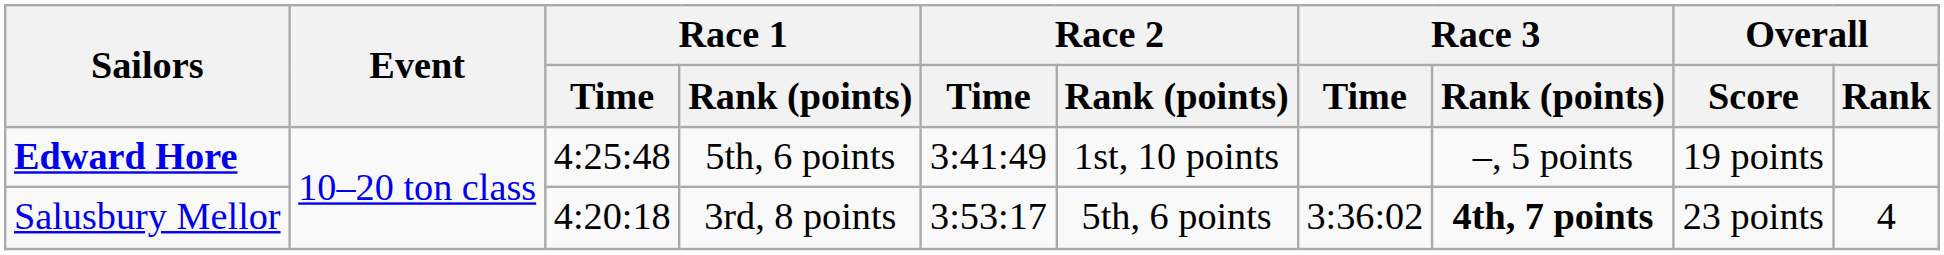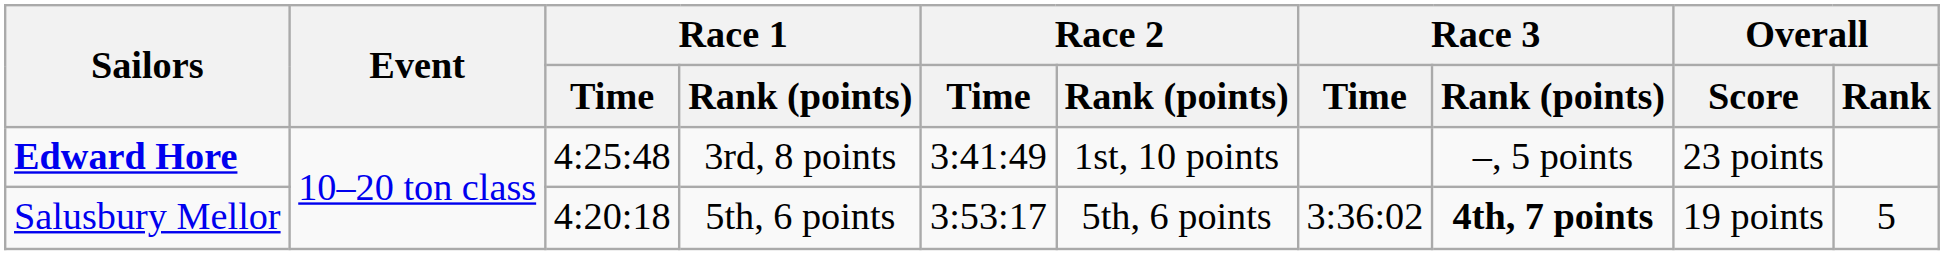Edward Hore | Race 1 / Rank (points): 5th, 6 points -> 3rd, 8 points
Edward Hore | Overall / Score: 19 points -> 23 points
Salusbury Mellor | Race 1 / Rank (points): 3rd, 8 points -> 5th, 6 points
Salusbury Mellor | Overall / Score: 23 points -> 19 points
Salusbury Mellor | Overall / Rank: 4 -> 5
